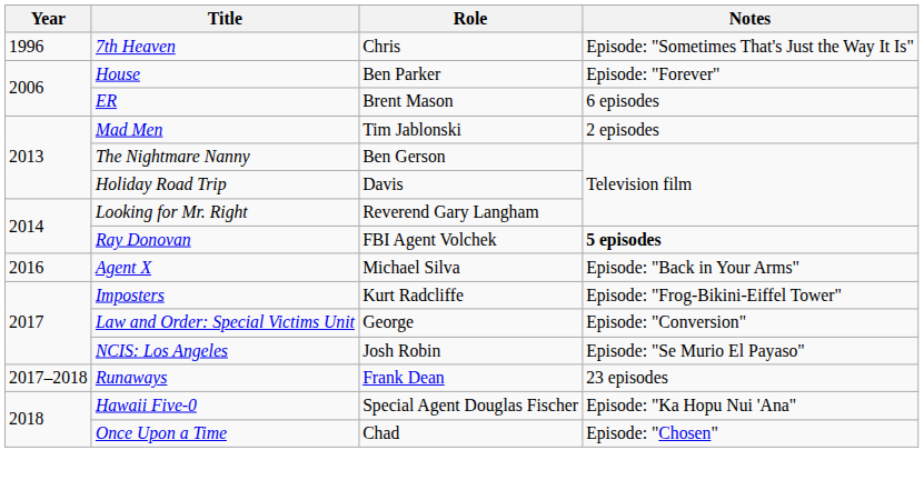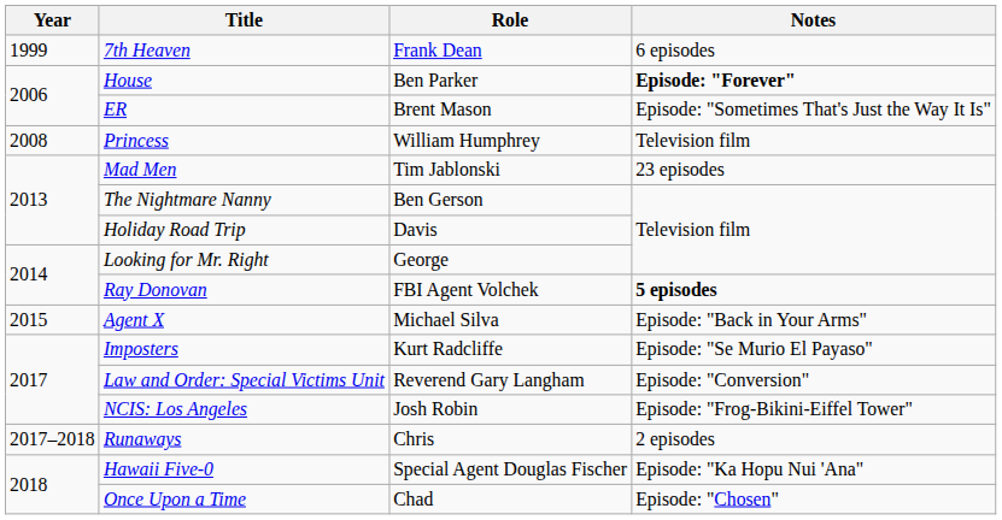7th Heaven | Year: 1996 -> 1999
7th Heaven | Role: Chris -> Frank Dean
7th Heaven | Notes: Episode: "Sometimes That's Just the Way It Is" -> 6 episodes
House | Notes: normal -> bold
ER | Notes: 6 episodes -> Episode: "Sometimes That's Just the Way It Is"
+ row: 2008 | Princess | William Humphrey | Television film
Mad Men | Notes: 2 episodes -> 23 episodes
Looking for Mr. Right | Role: Reverend Gary Langham -> George
Agent X | Year: 2016 -> 2015
Imposters | Notes: Episode: "Frog-Bikini-Eiffel Tower" -> Episode: "Se Murio El Payaso"
Law and Order: Special Victims Unit | Role: George -> Reverend Gary Langham
NCIS: Los Angeles | Notes: Episode: "Se Murio El Payaso" -> Episode: "Frog-Bikini-Eiffel Tower"
Runaways | Role: Frank Dean -> Chris
Runaways | Notes: 23 episodes -> 2 episodes
